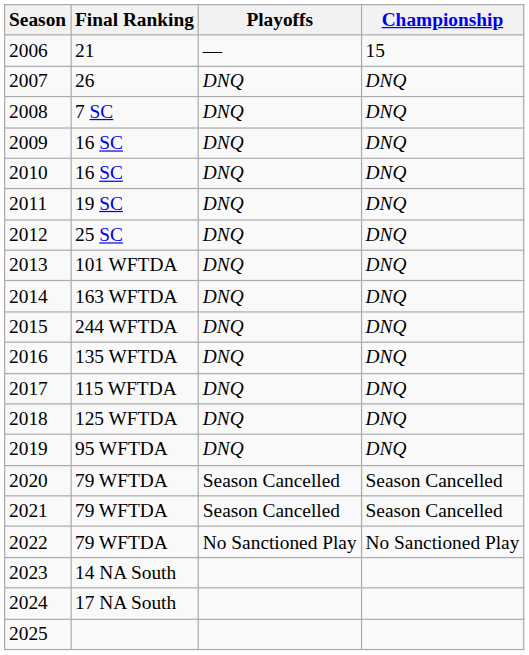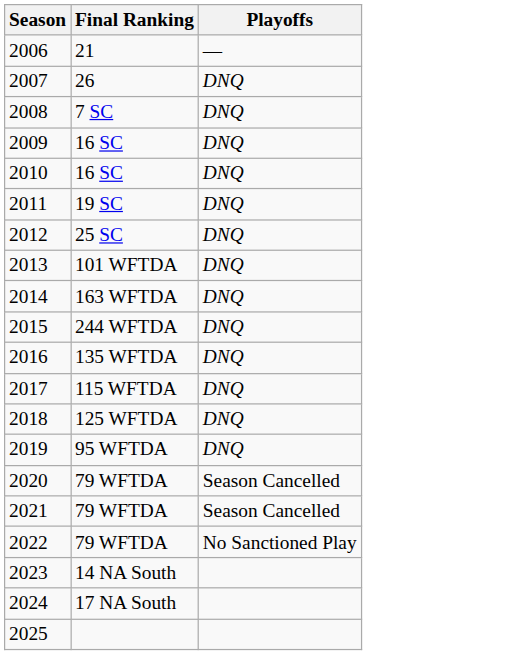- column: Championship | 15 | DNQ | DNQ | DNQ | DNQ | DNQ | DNQ | DNQ | DNQ | DNQ | DNQ | DNQ | DNQ | DNQ | Season Cancelled | Season Cancelled | No Sanctioned Play
